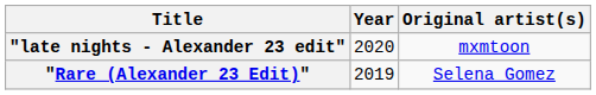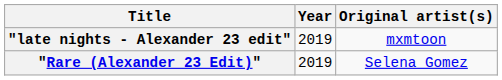"late nights - Alexander 23 edit" | Year: 2020 -> 2019
